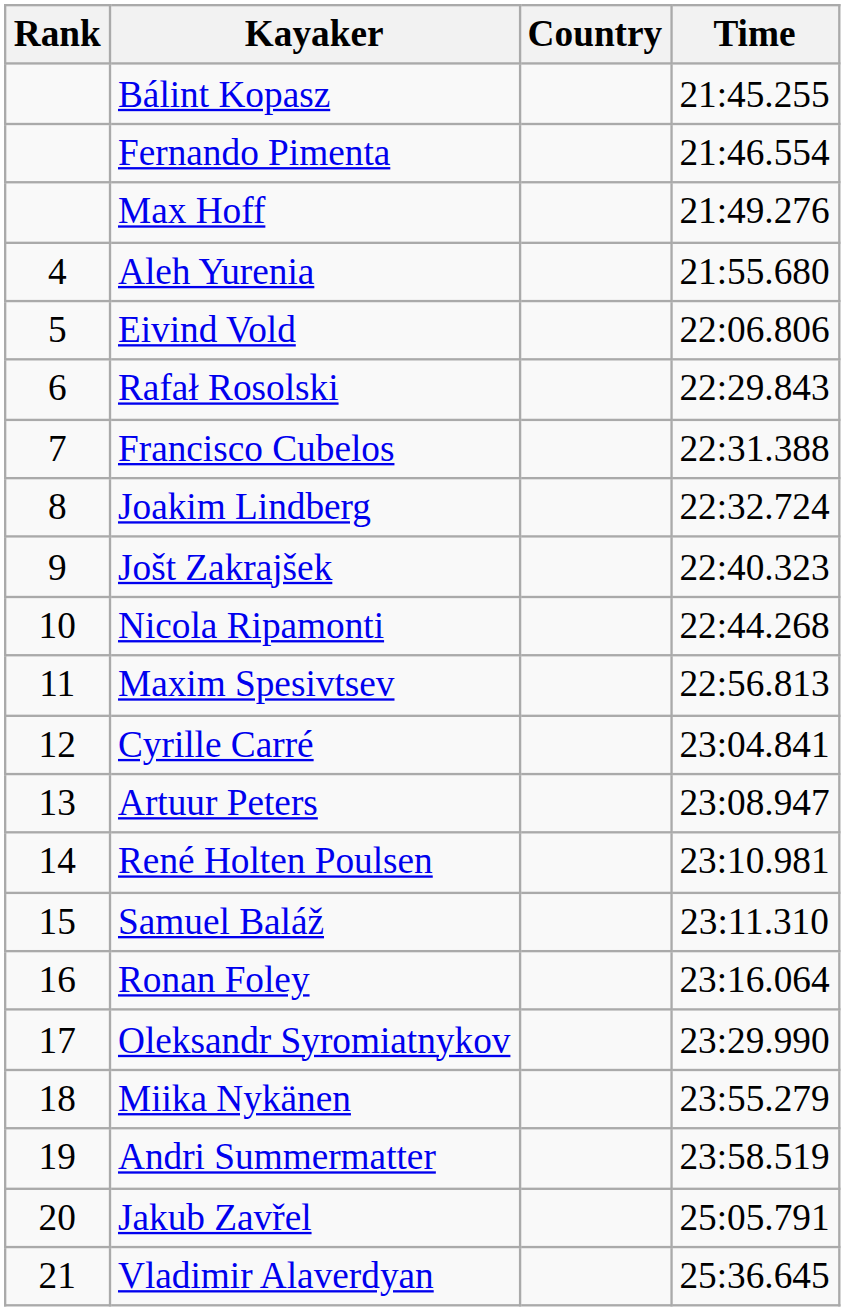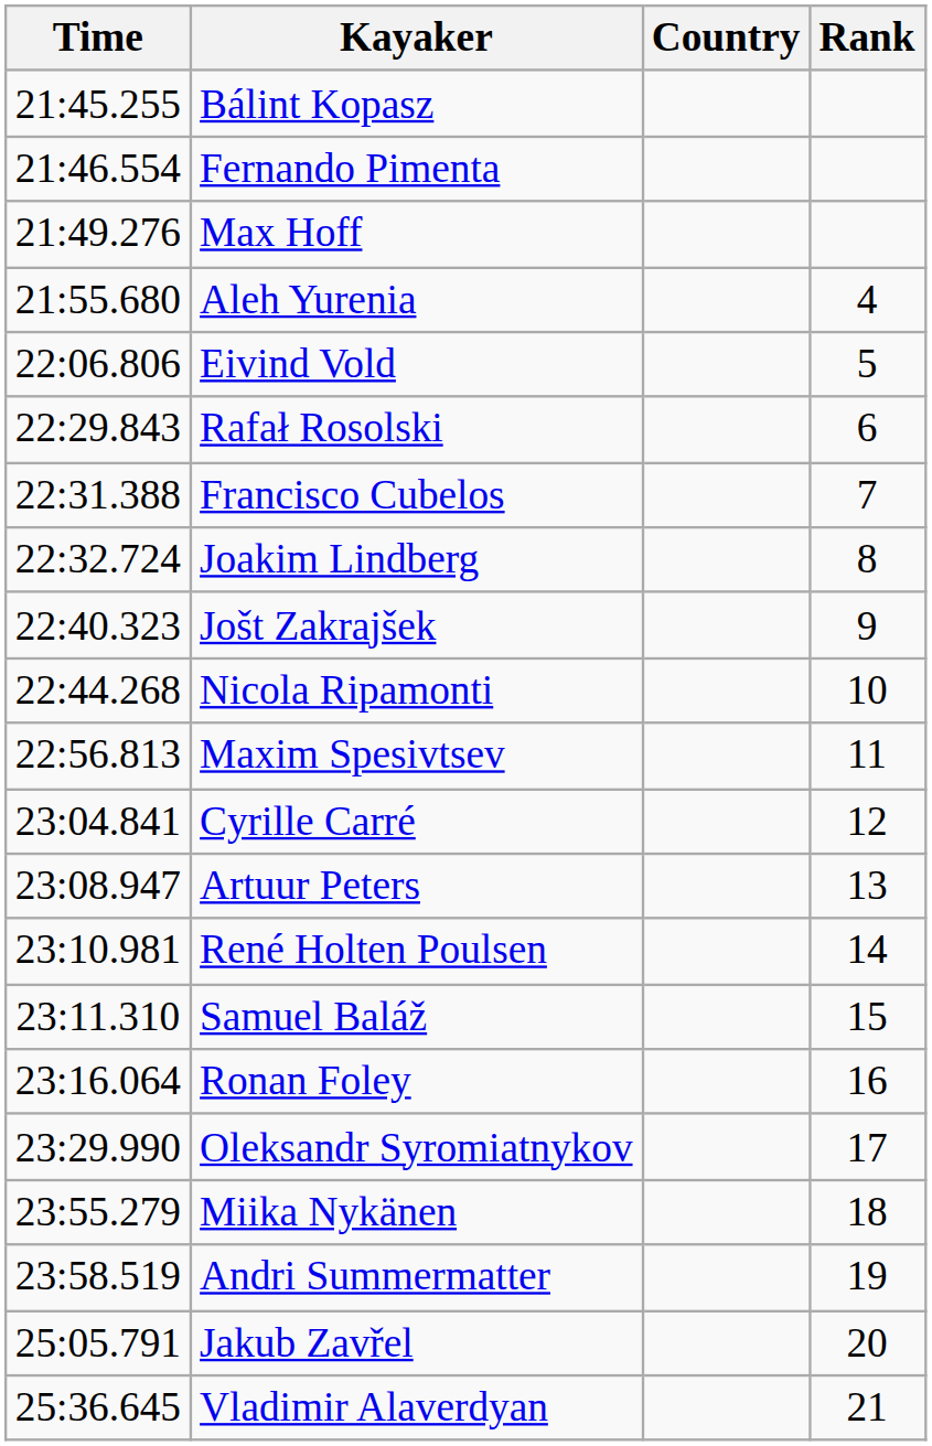columns swapped: Rank <-> Time
